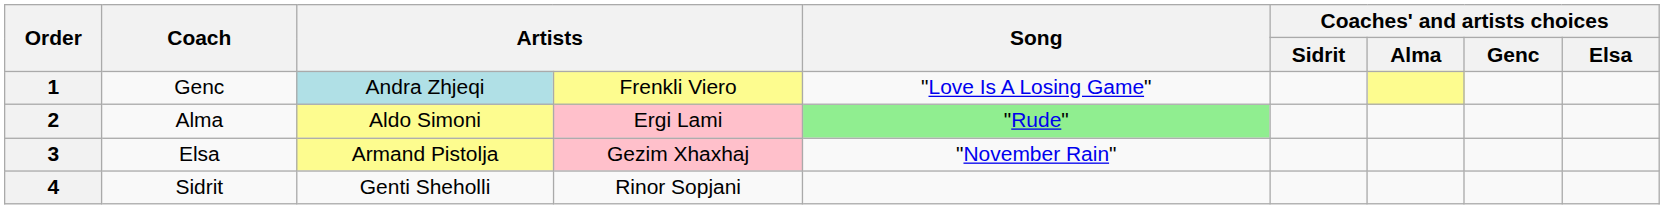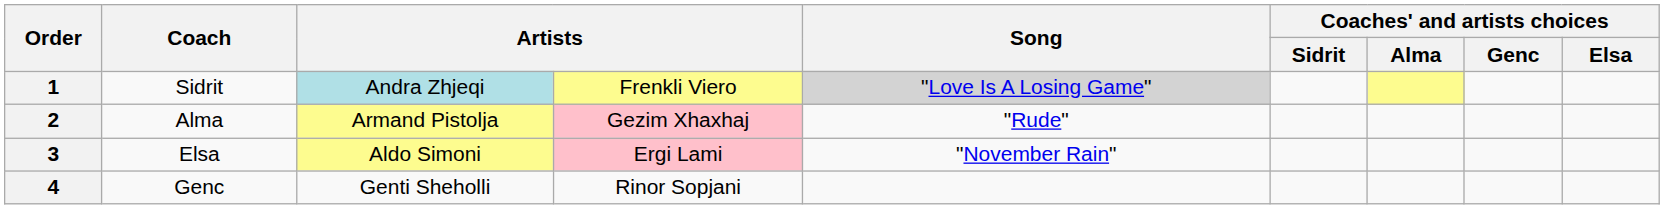1 | Coach: Genc -> Sidrit
1 | Song: no background -> lightgrey background
2 | column 3: Aldo Simoni -> Armand Pistolja
2 | column 4: Ergi Lami -> Gezim Xhaxhaj
2 | Song: lightgreen background -> no background
3 | column 3: Armand Pistolja -> Aldo Simoni
3 | column 4: Gezim Xhaxhaj -> Ergi Lami
4 | Coach: Sidrit -> Genc
